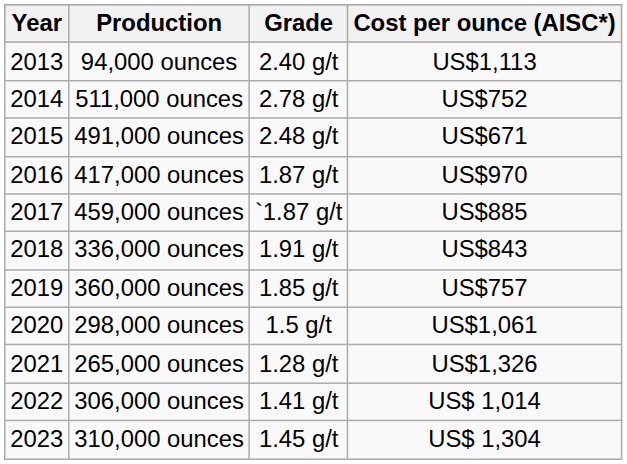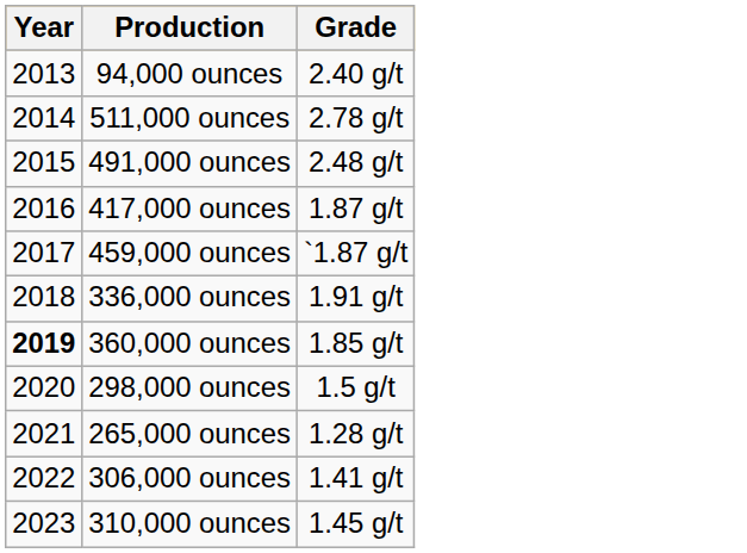- column: Cost per ounce (AISC*) | US$1,113 | US$752 | US$671 | US$970 | US$885 | US$843 | US$757 | US$1,061 | US$1,326 | US$ 1,014 | US$ 1,304
360,000 ounces | Year: normal -> bold
